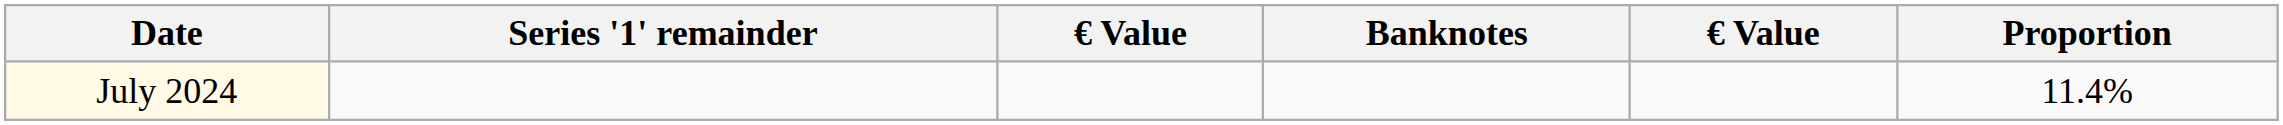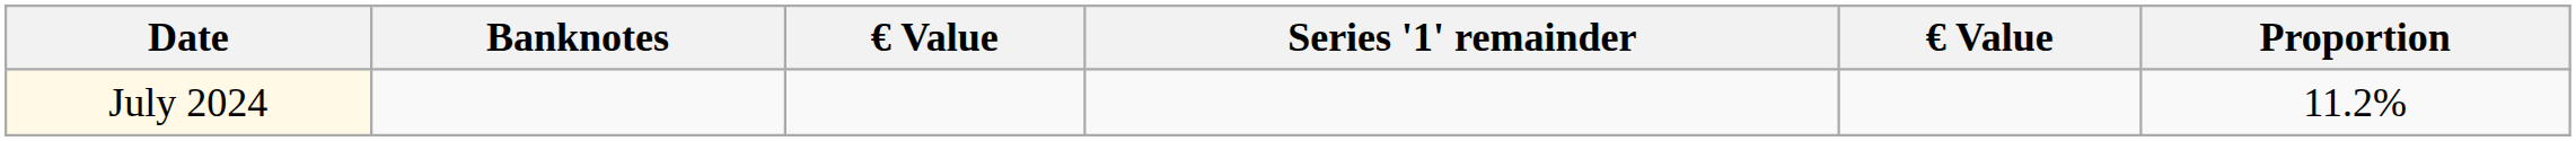columns swapped: Banknotes <-> Series '1' remainder
July 2024 | Proportion: 11.4% -> 11.2%
